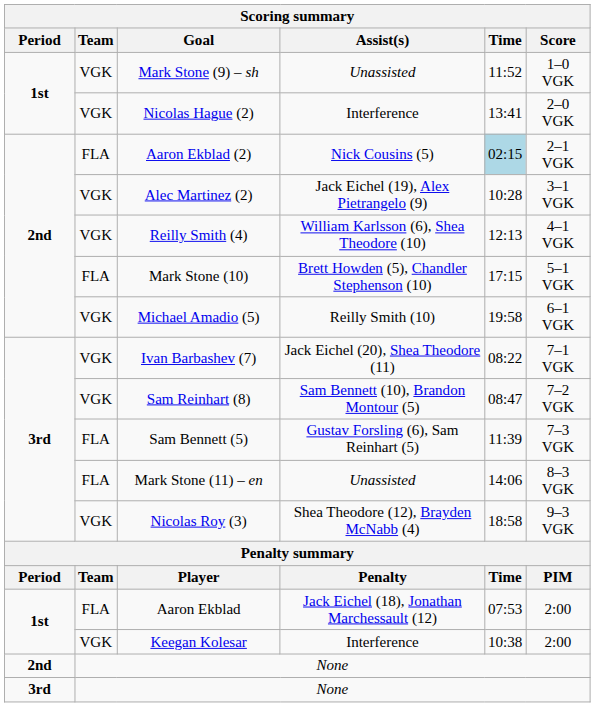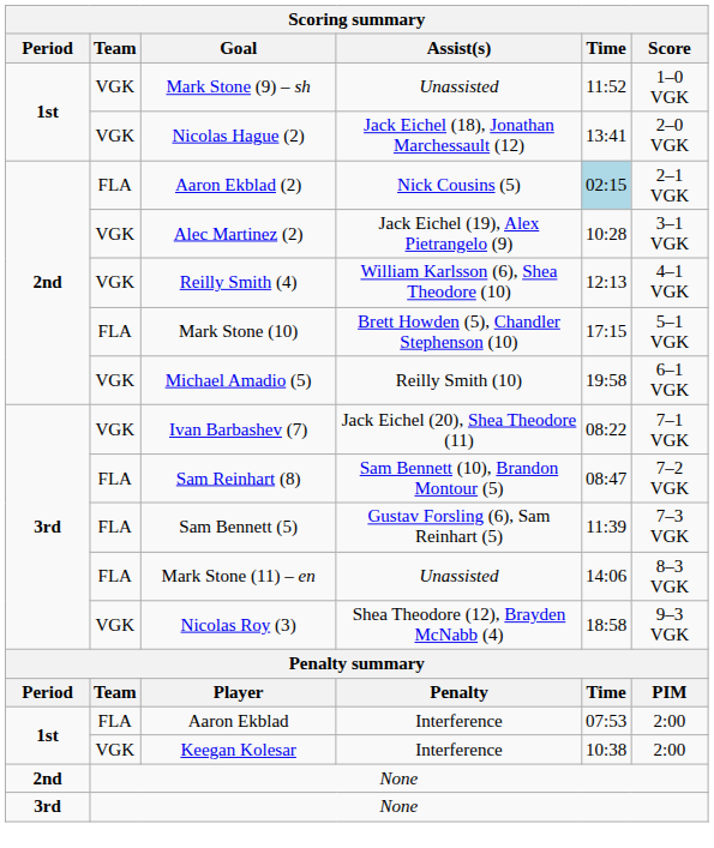Nicolas Hague (2) | Assist(s): Interference -> Jack Eichel (18), Jonathan Marchessault (12)
Sam Reinhart (8) | Team: VGK -> FLA
Aaron Ekblad | Assist(s): Jack Eichel (18), Jonathan Marchessault (12) -> Interference
